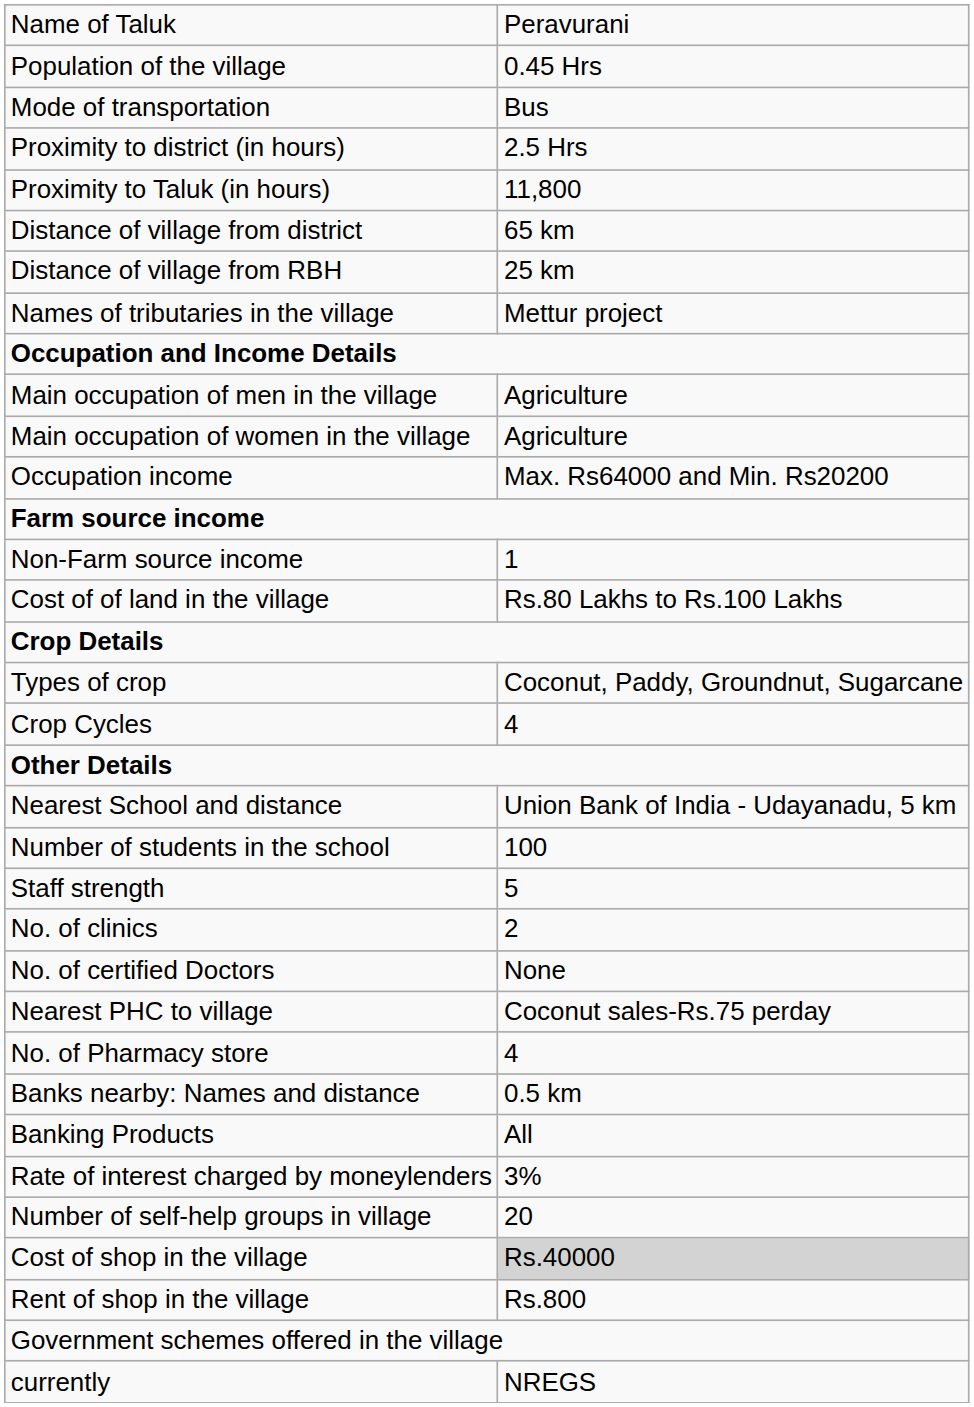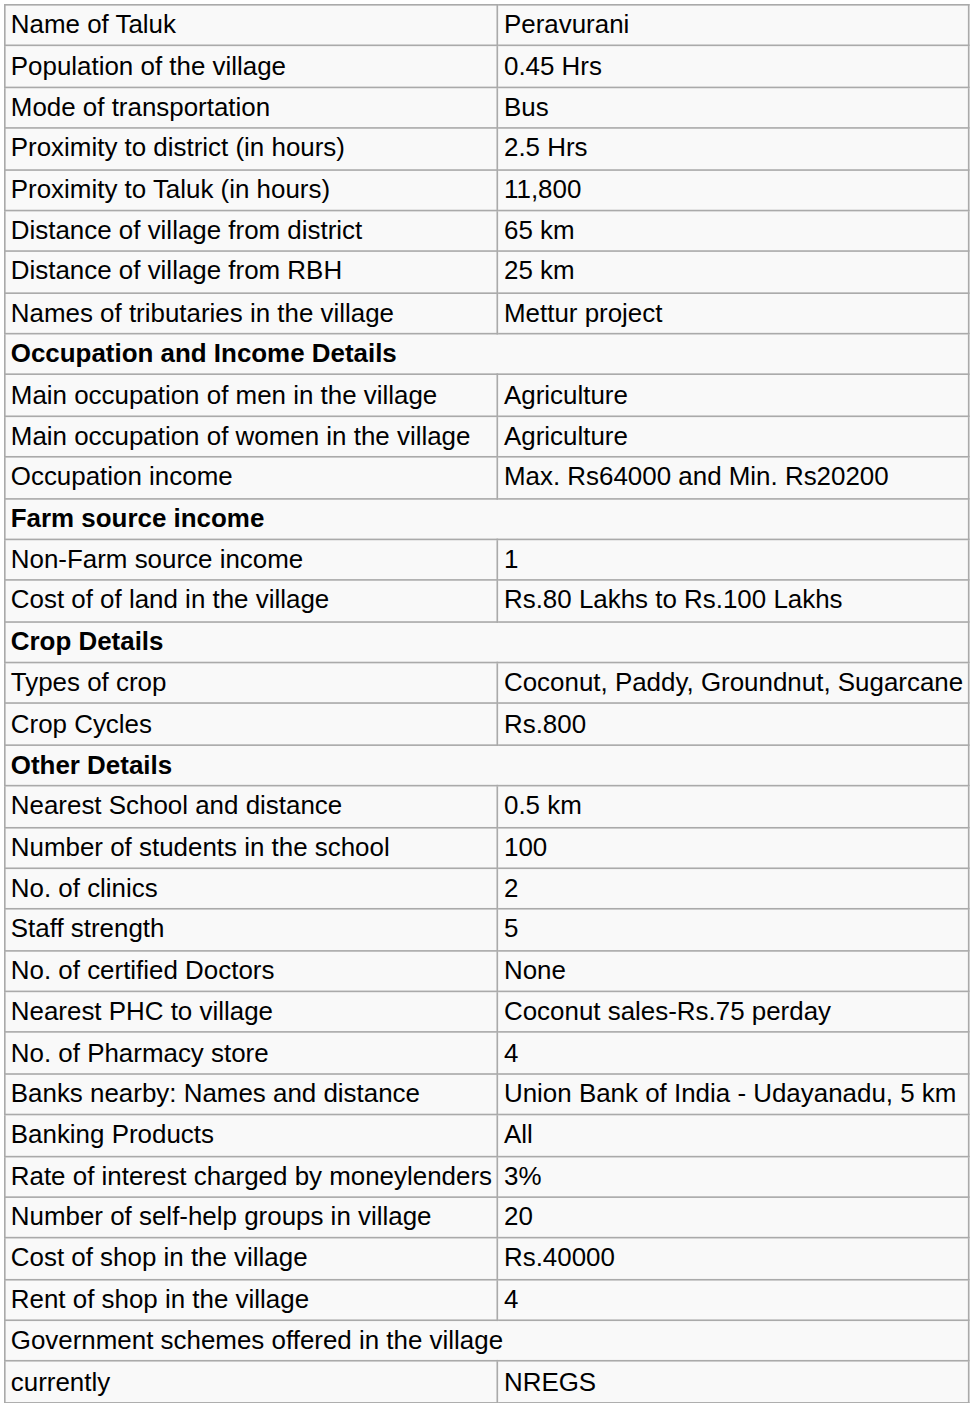Crop Cycles | column 2: 4 -> Rs.800
Nearest School and distance | column 2: Union Bank of India - Udayanadu, 5 km -> 0.5 km
rows swapped: Staff strength <-> No. of clinics
Banks nearby: Names and distance | column 2: 0.5 km -> Union Bank of India - Udayanadu, 5 km
Cost of shop in the village | column 2: lightgrey background -> no background
Rent of shop in the village | column 2: Rs.800 -> 4
